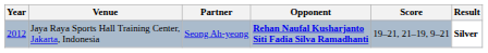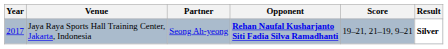Jaya Raya Sports Hall Training Center, Jakarta, Indonesia | Year: 2012 -> 2017
